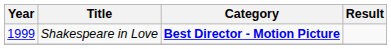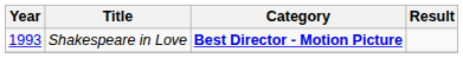Shakespeare in Love | Year: 1999 -> 1993
